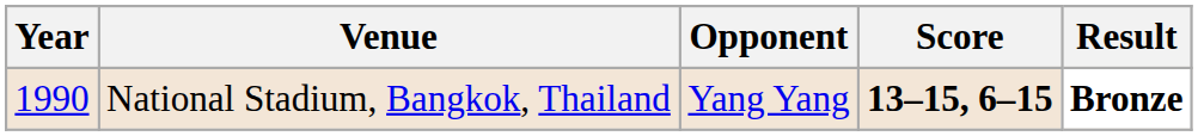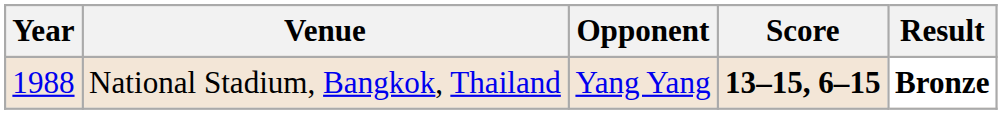National Stadium, Bangkok, Thailand | Year: 1990 -> 1988
